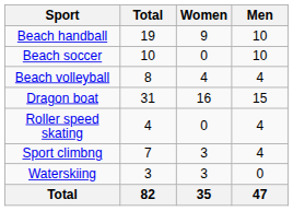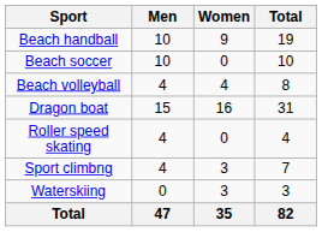columns swapped: Men <-> Total
